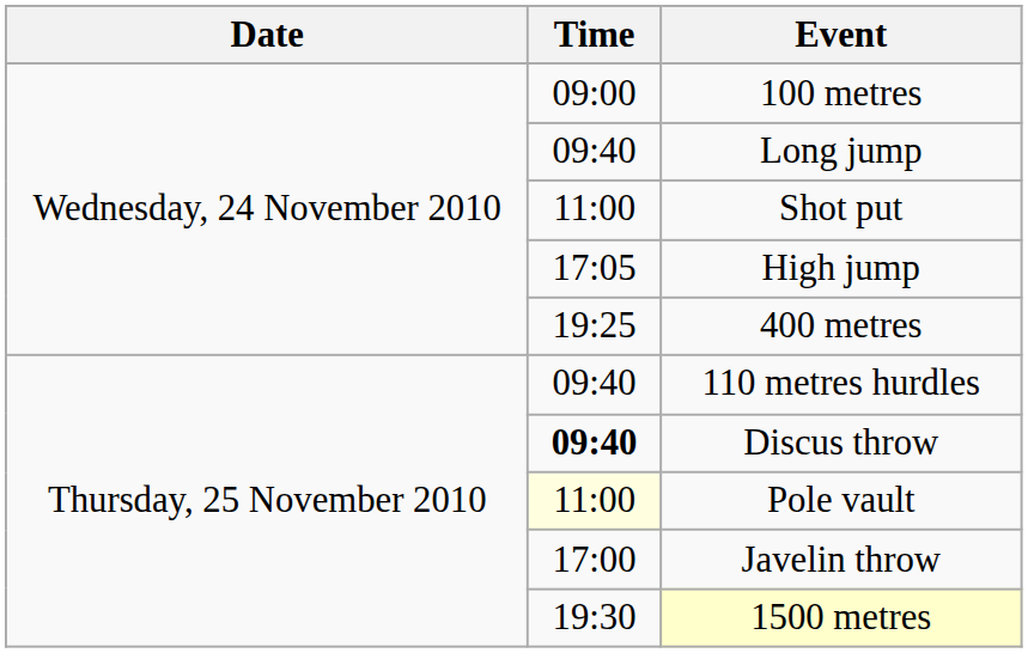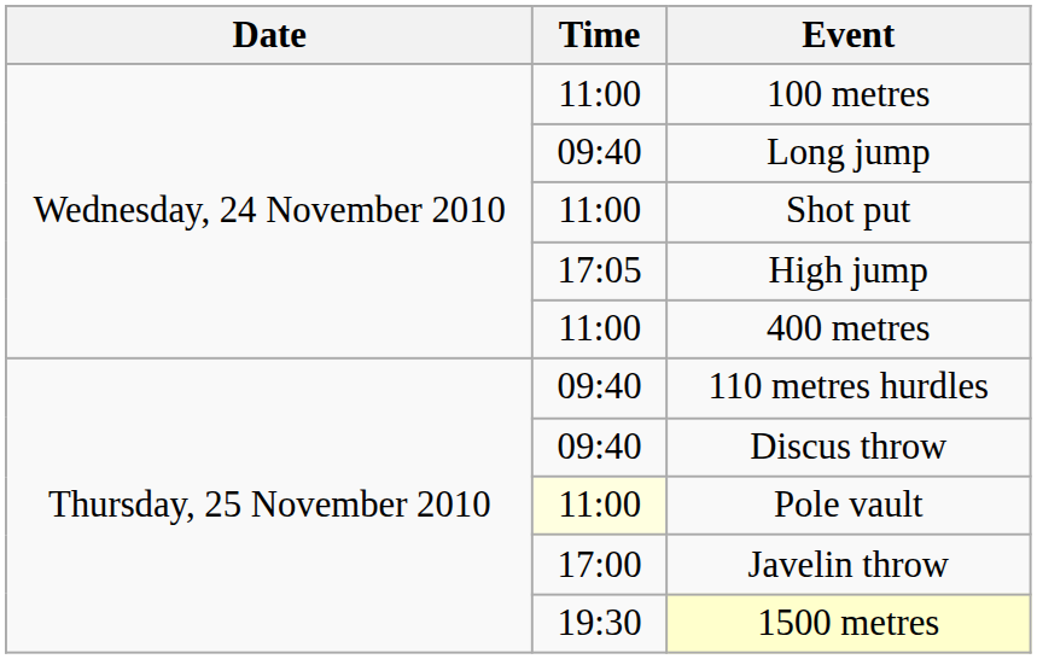100 metres | Time: 09:00 -> 11:00
400 metres | Time: 19:25 -> 11:00
Discus throw | Time: bold -> normal
